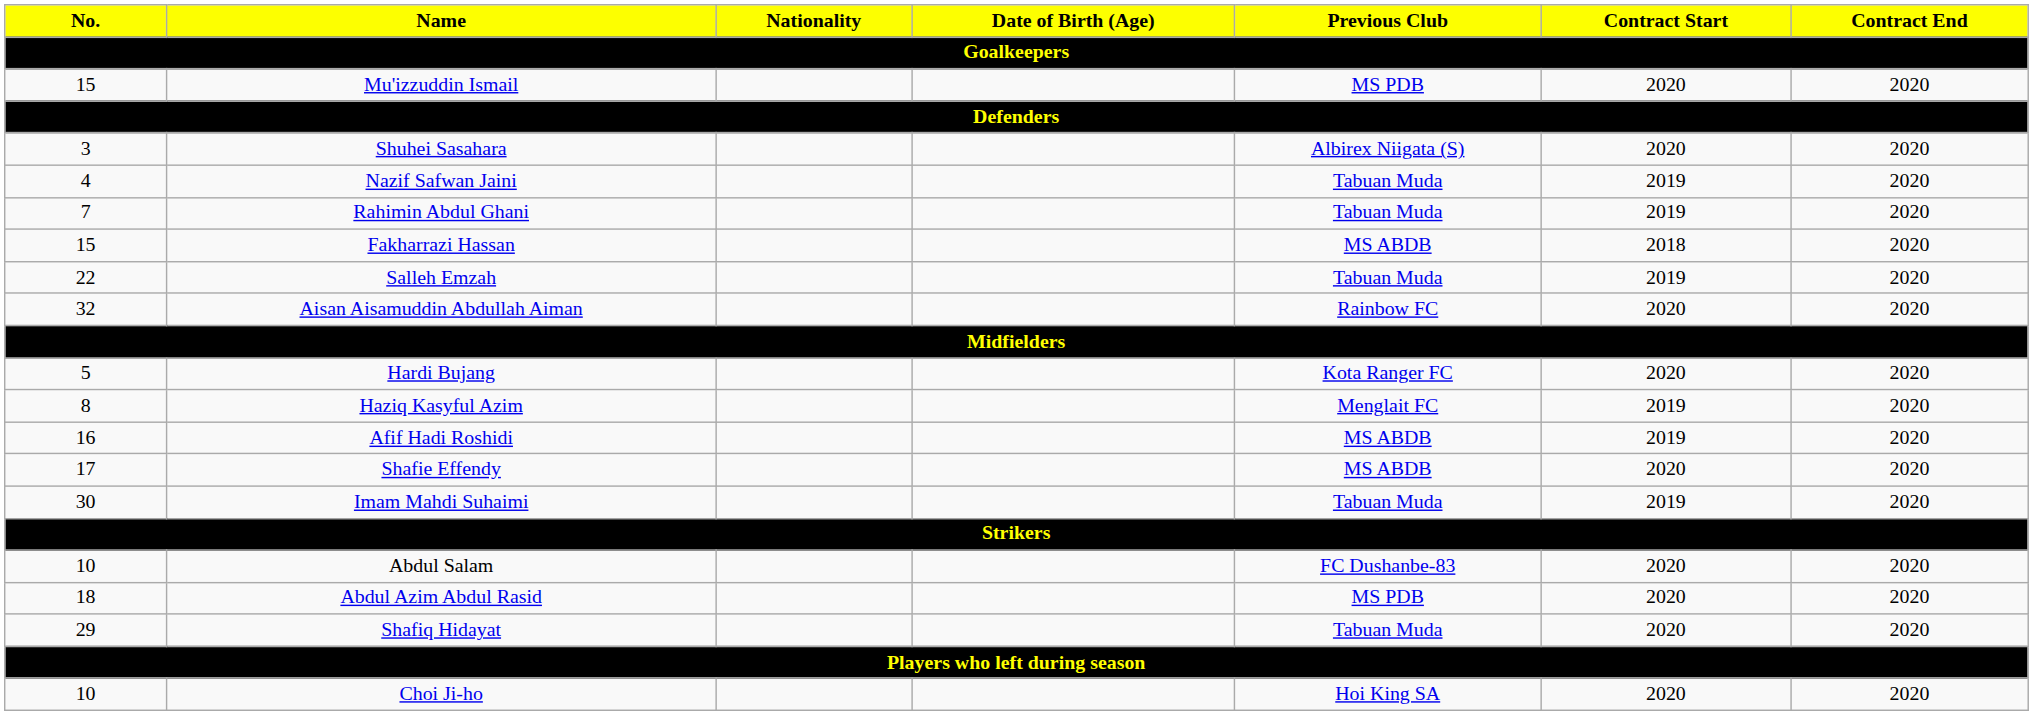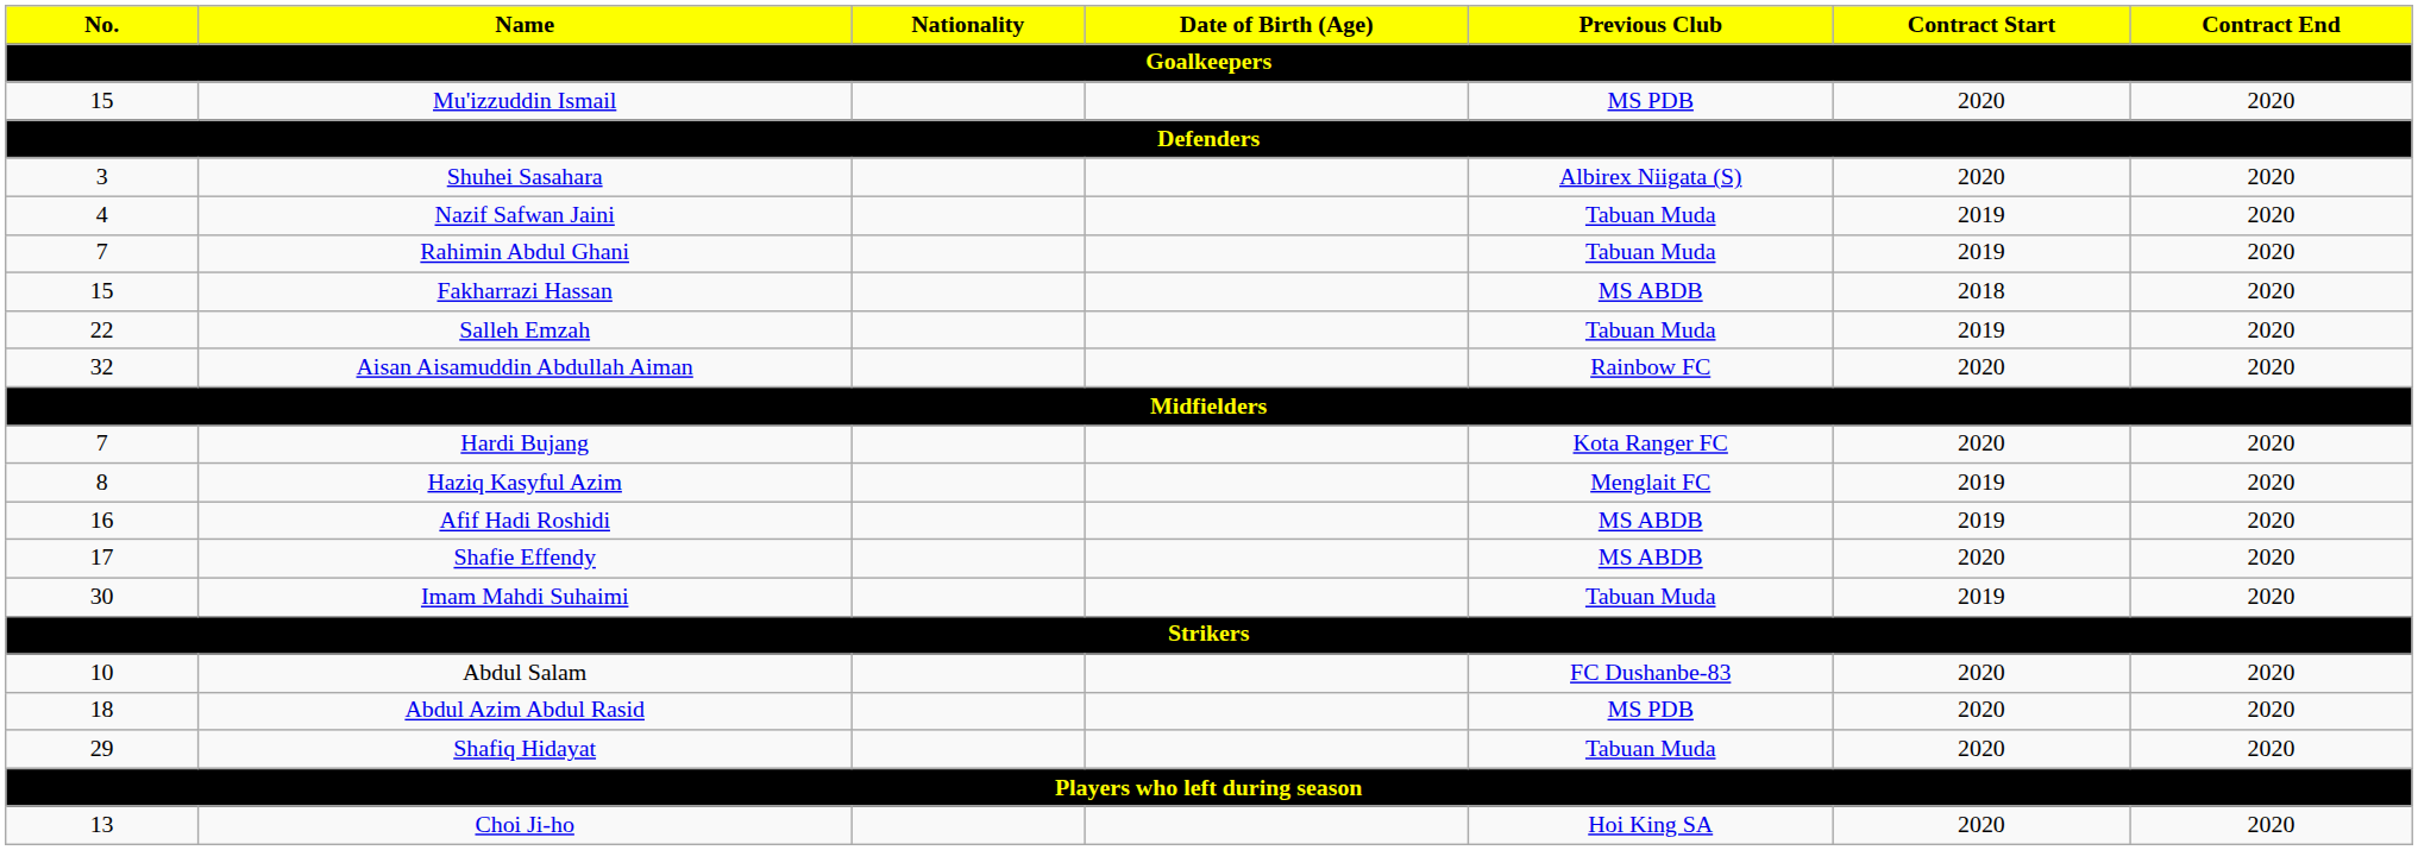Hardi Bujang | No.: 5 -> 7
Choi Ji-ho | No.: 10 -> 13
